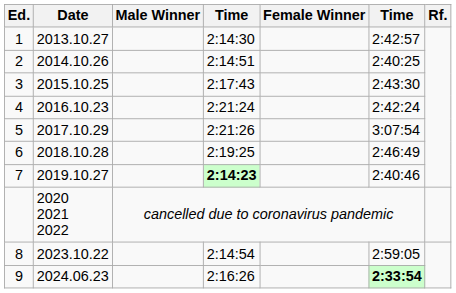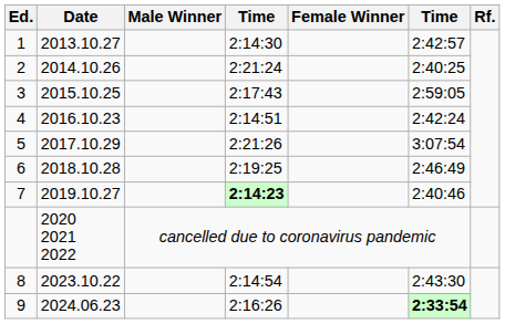2 | column 4: 2:14:51 -> 2:21:24
3 | column 6: 2:43:30 -> 2:59:05
4 | column 4: 2:21:24 -> 2:14:51
8 | column 6: 2:59:05 -> 2:43:30
